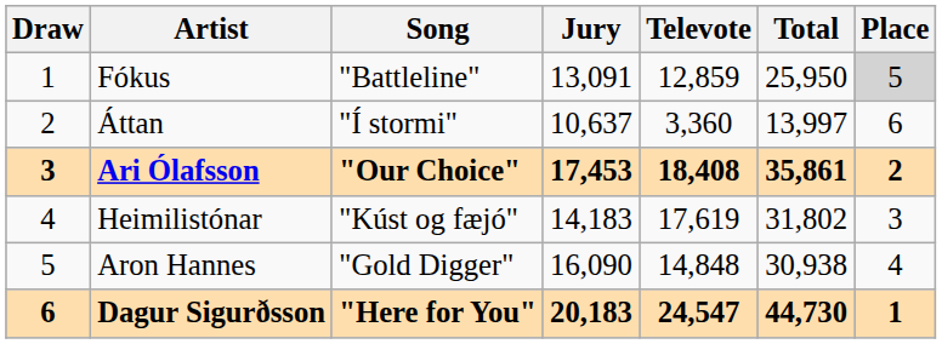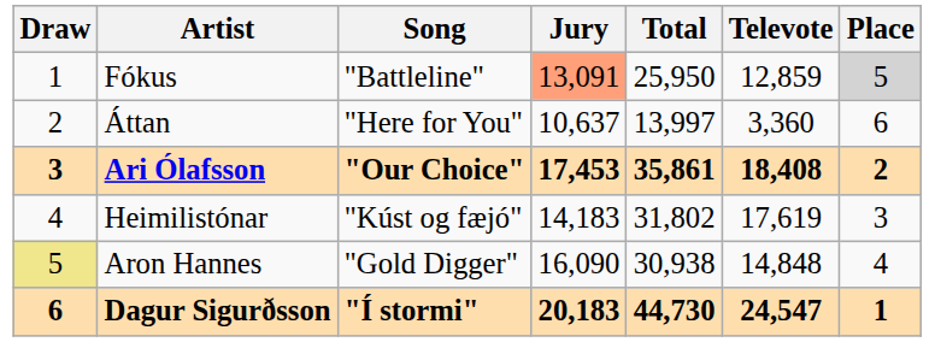columns swapped: Televote <-> Total
Fókus | Jury: no background -> lightsalmon background
Áttan | Song: "Í stormi" -> "Here for You"
Aron Hannes | Draw: no background -> khaki background
Dagur Sigurðsson | Song: "Here for You" -> "Í stormi"
